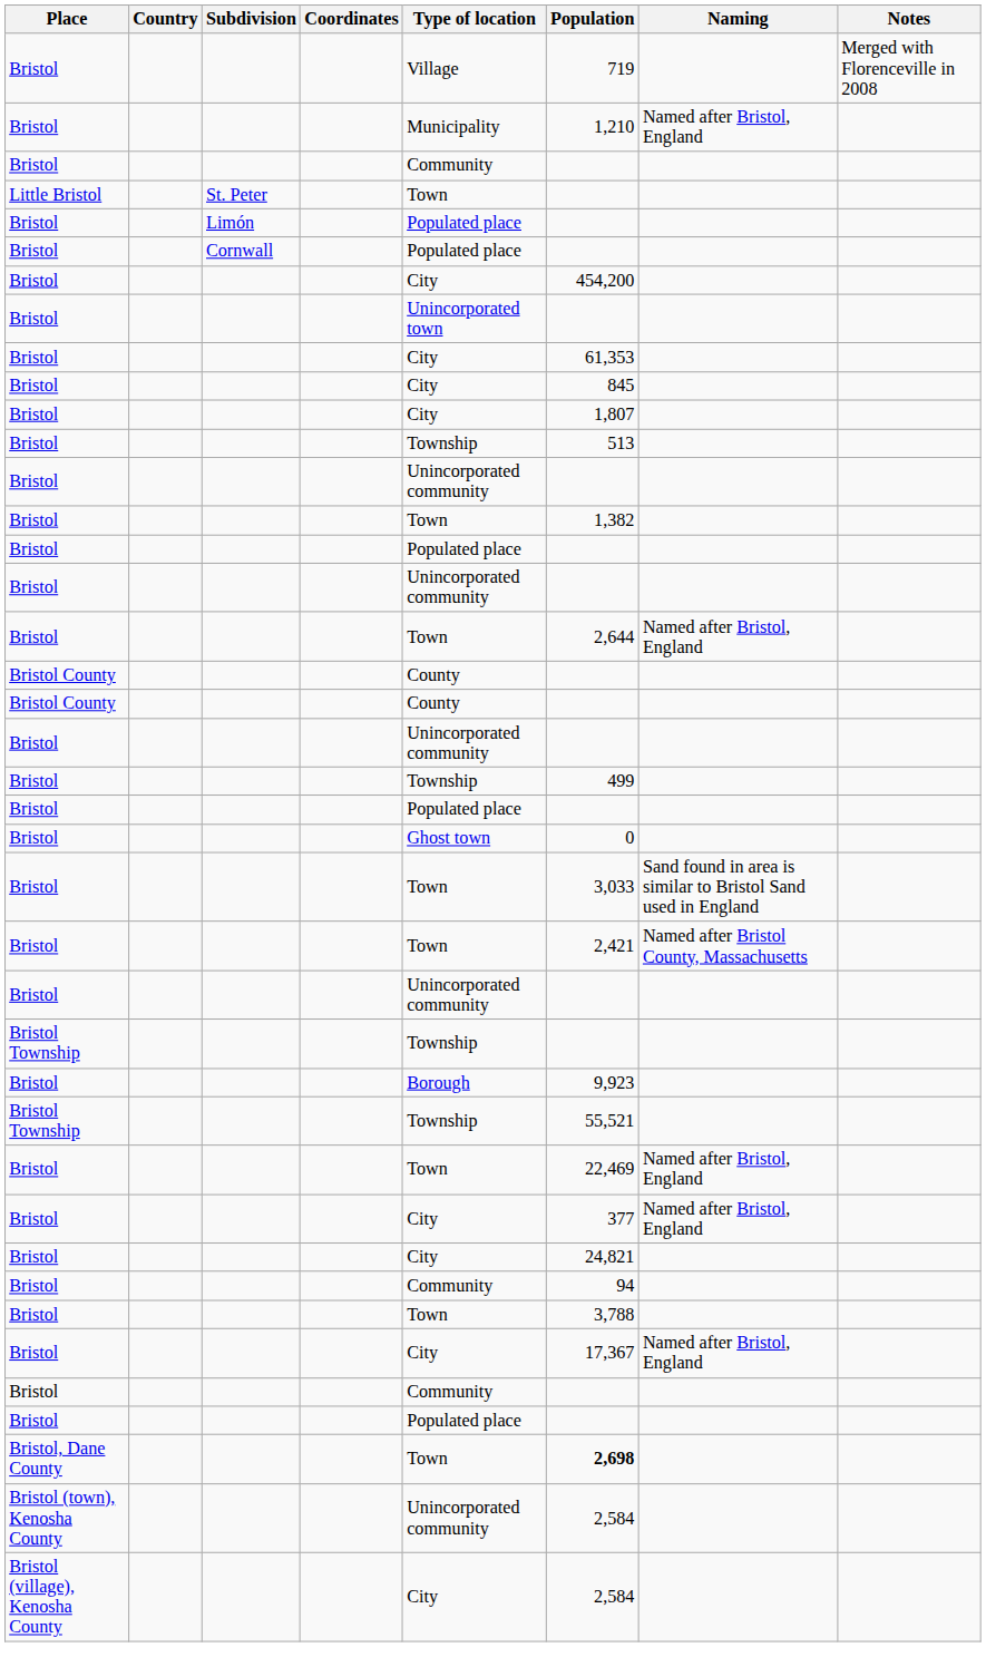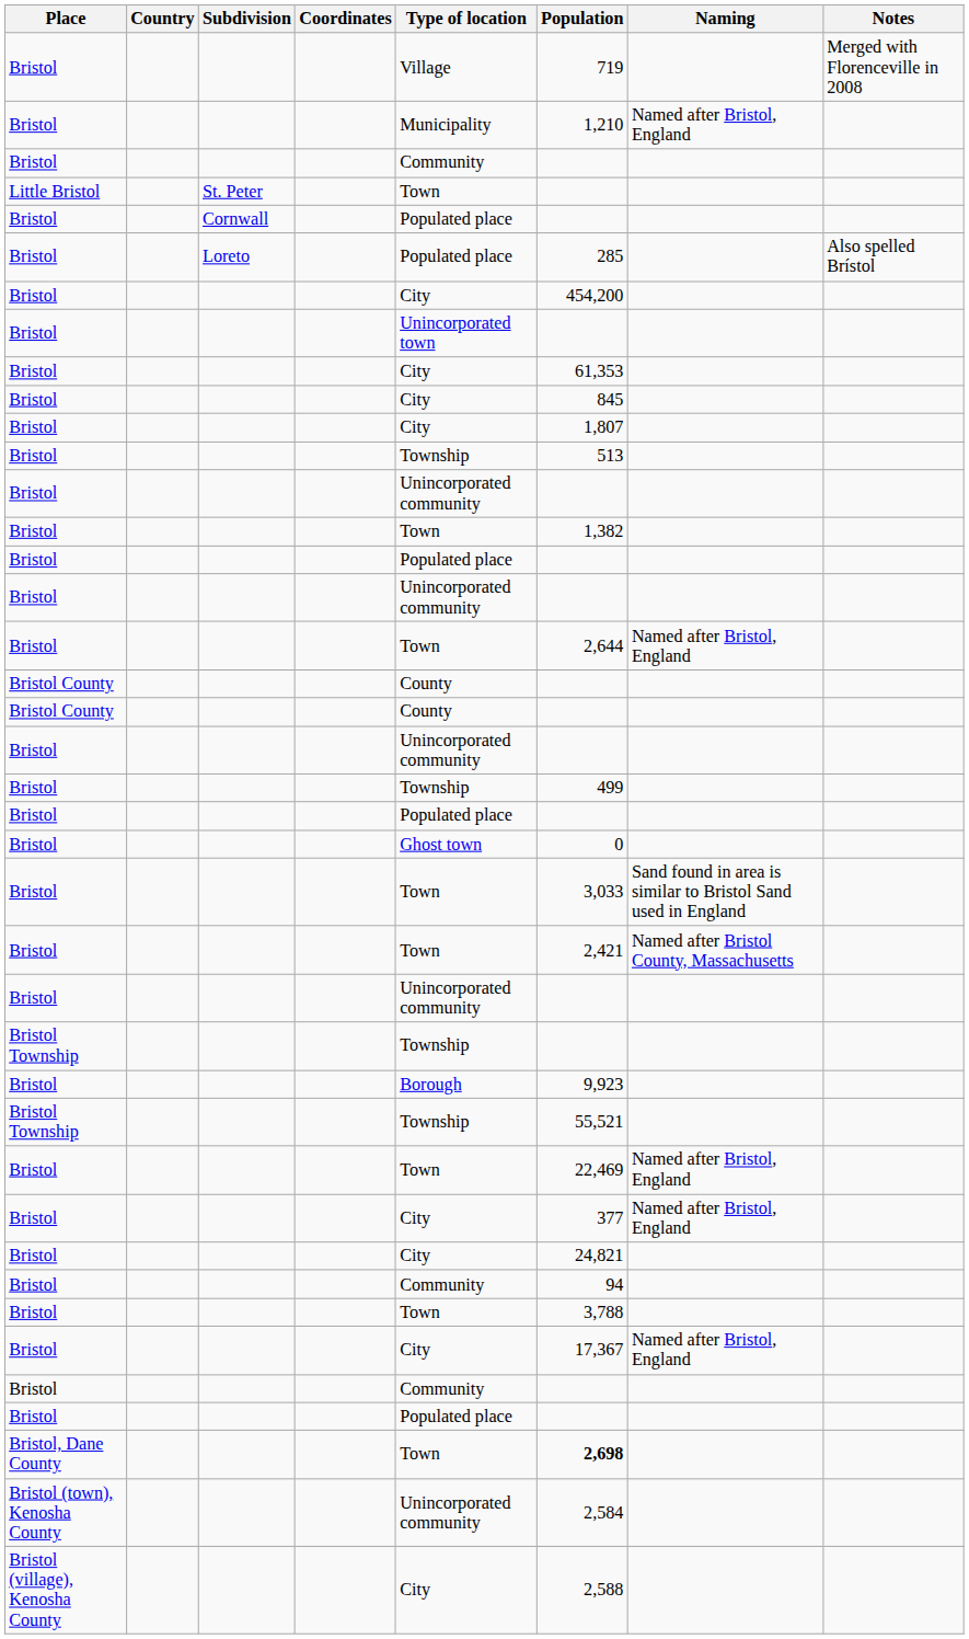- row: Bristol | Limón | Populated place
+ row: Bristol | Loreto | Populated place | 285 | Also spelled Brístol
Bristol (village), Kenosha County | Population: 2,584 -> 2,588
